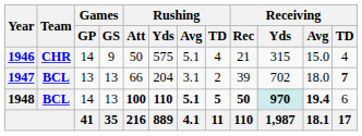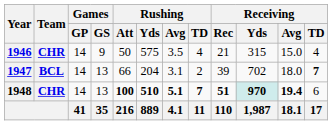1946 | Rushing / Avg: 5.1 -> 3.5
1947 | Games / GP: 13 -> 14
1948 | Team: BCL -> CHR
1948 | Rushing / Yds: 110 -> 510
1948 | Rushing / TD: 5 -> 7
1948 | Receiving / Rec: 50 -> 51
